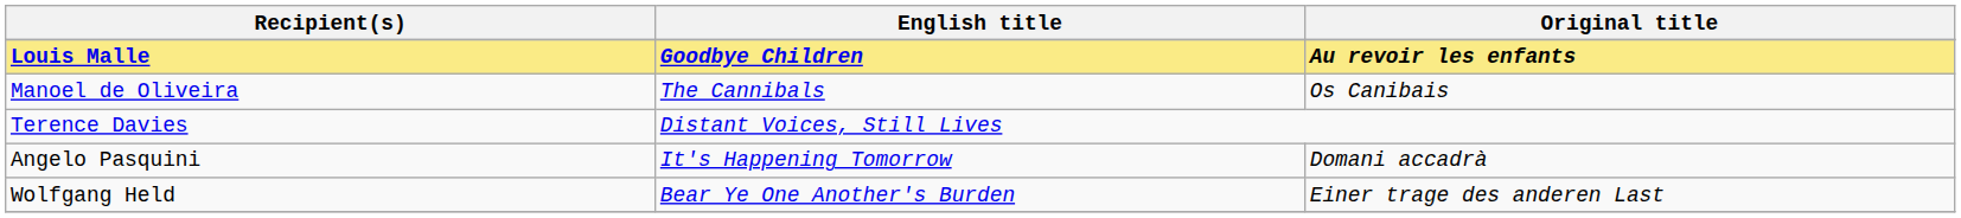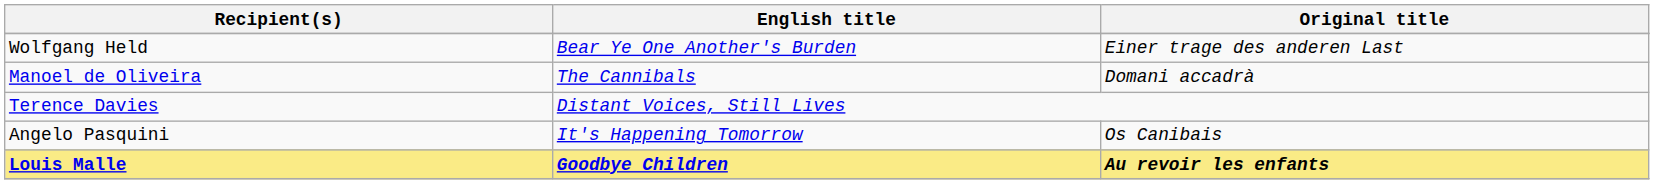rows swapped: Louis Malle <-> Wolfgang Held
Manoel de Oliveira | Original title: Os Canibais -> Domani accadrà
Angelo Pasquini | Original title: Domani accadrà -> Os Canibais
